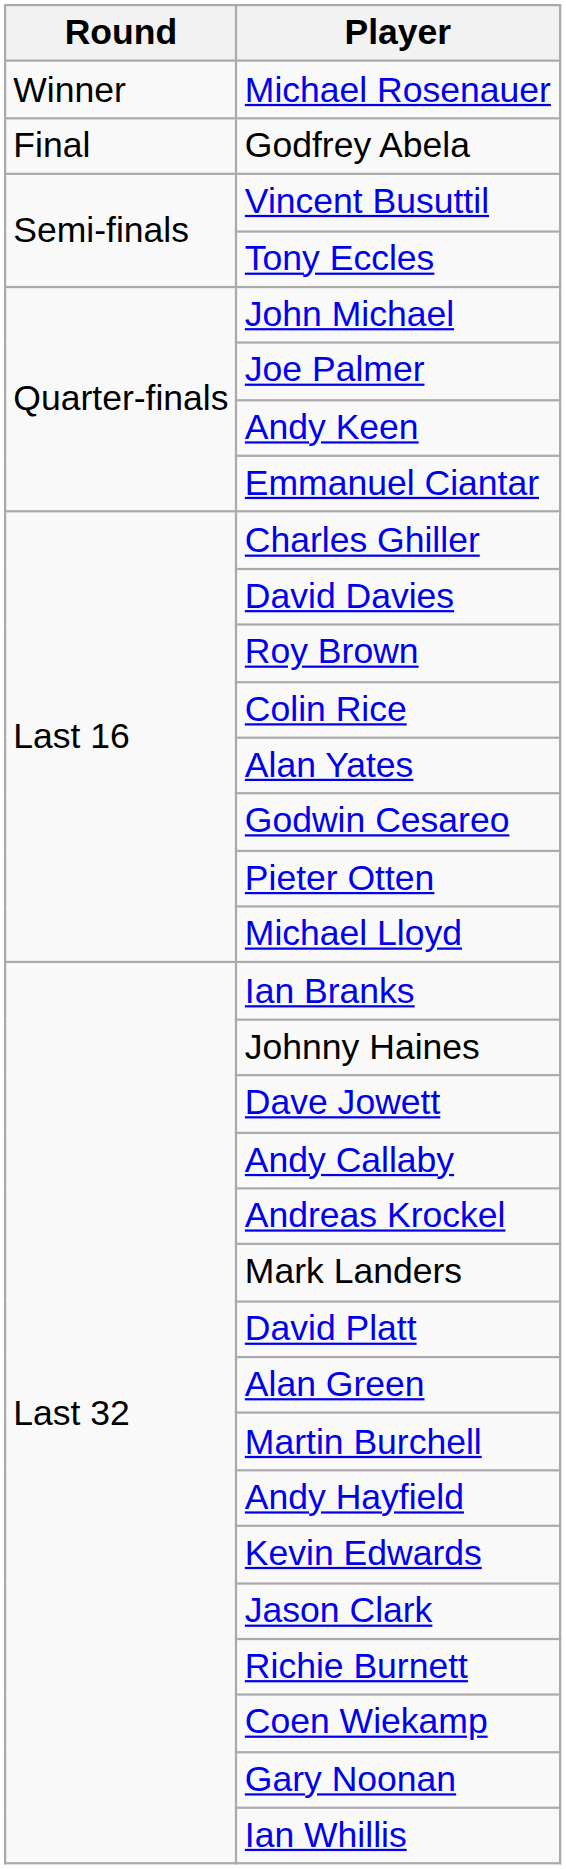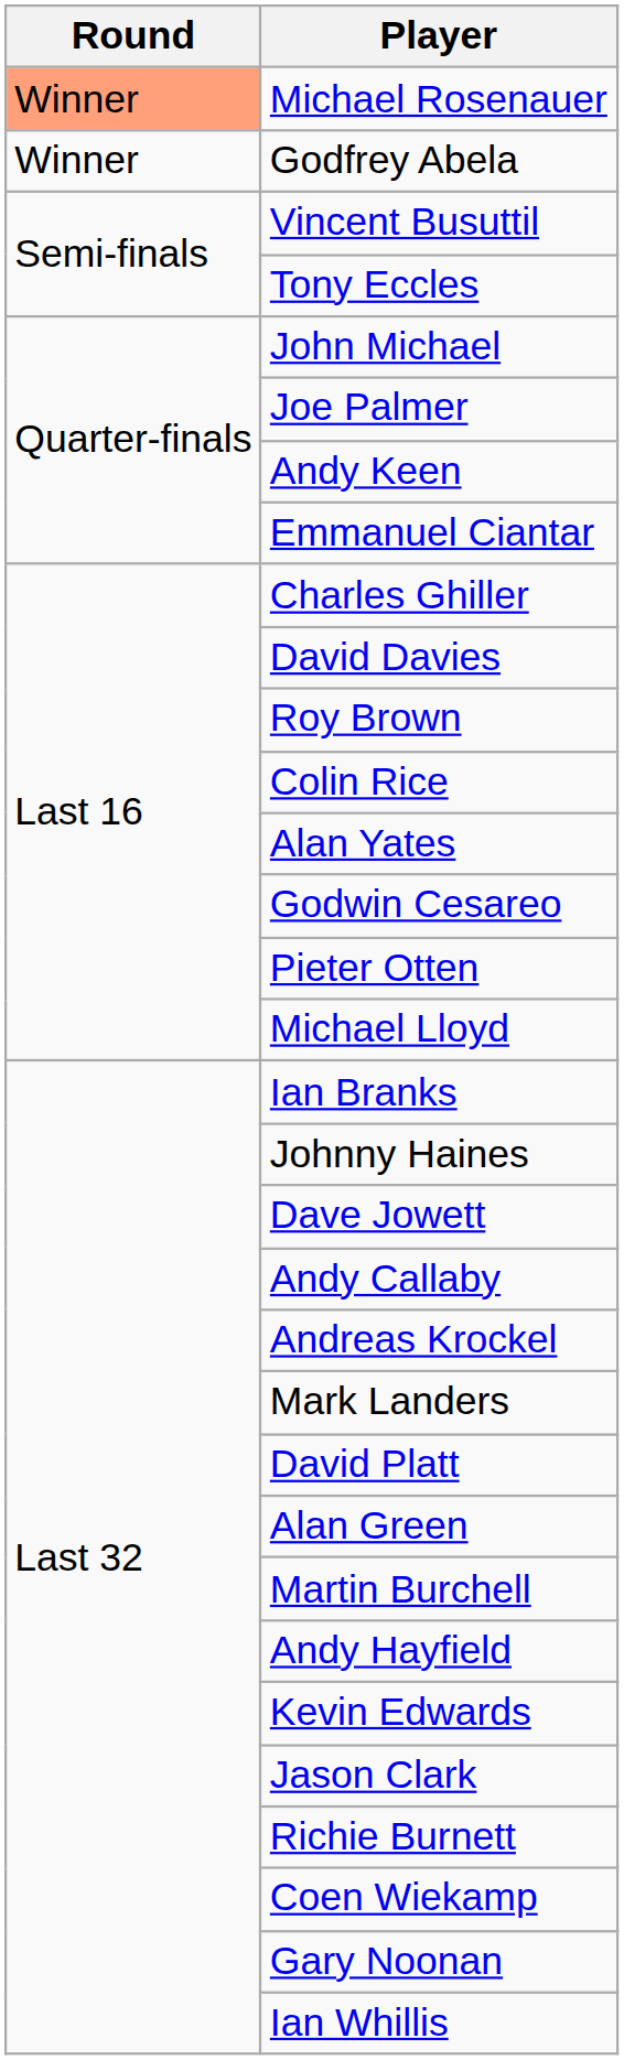Michael Rosenauer | Round: no background -> lightsalmon background
Godfrey Abela | Round: Final -> Winner
